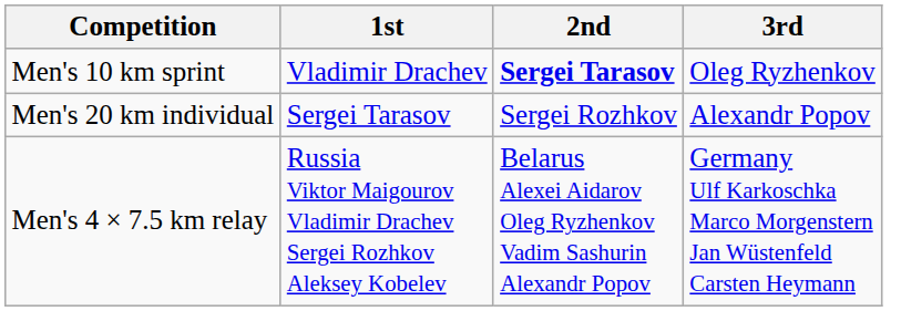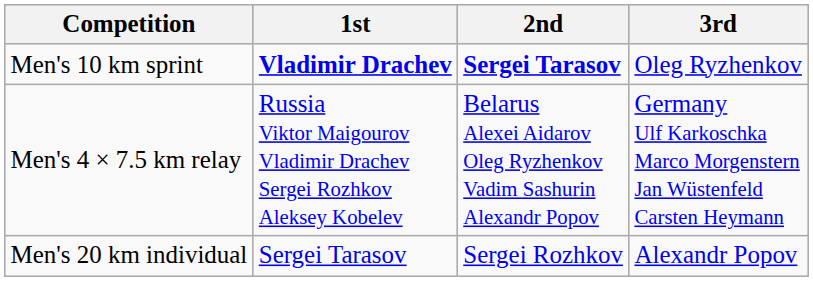Men's 10 km sprint | 1st: normal -> bold
rows swapped: Men's 20 km individual <-> Men's 4 × 7.5 km relay
